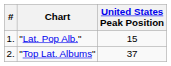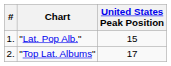"Top Lat. Albums" | United States Peak Position: 37 -> 17
